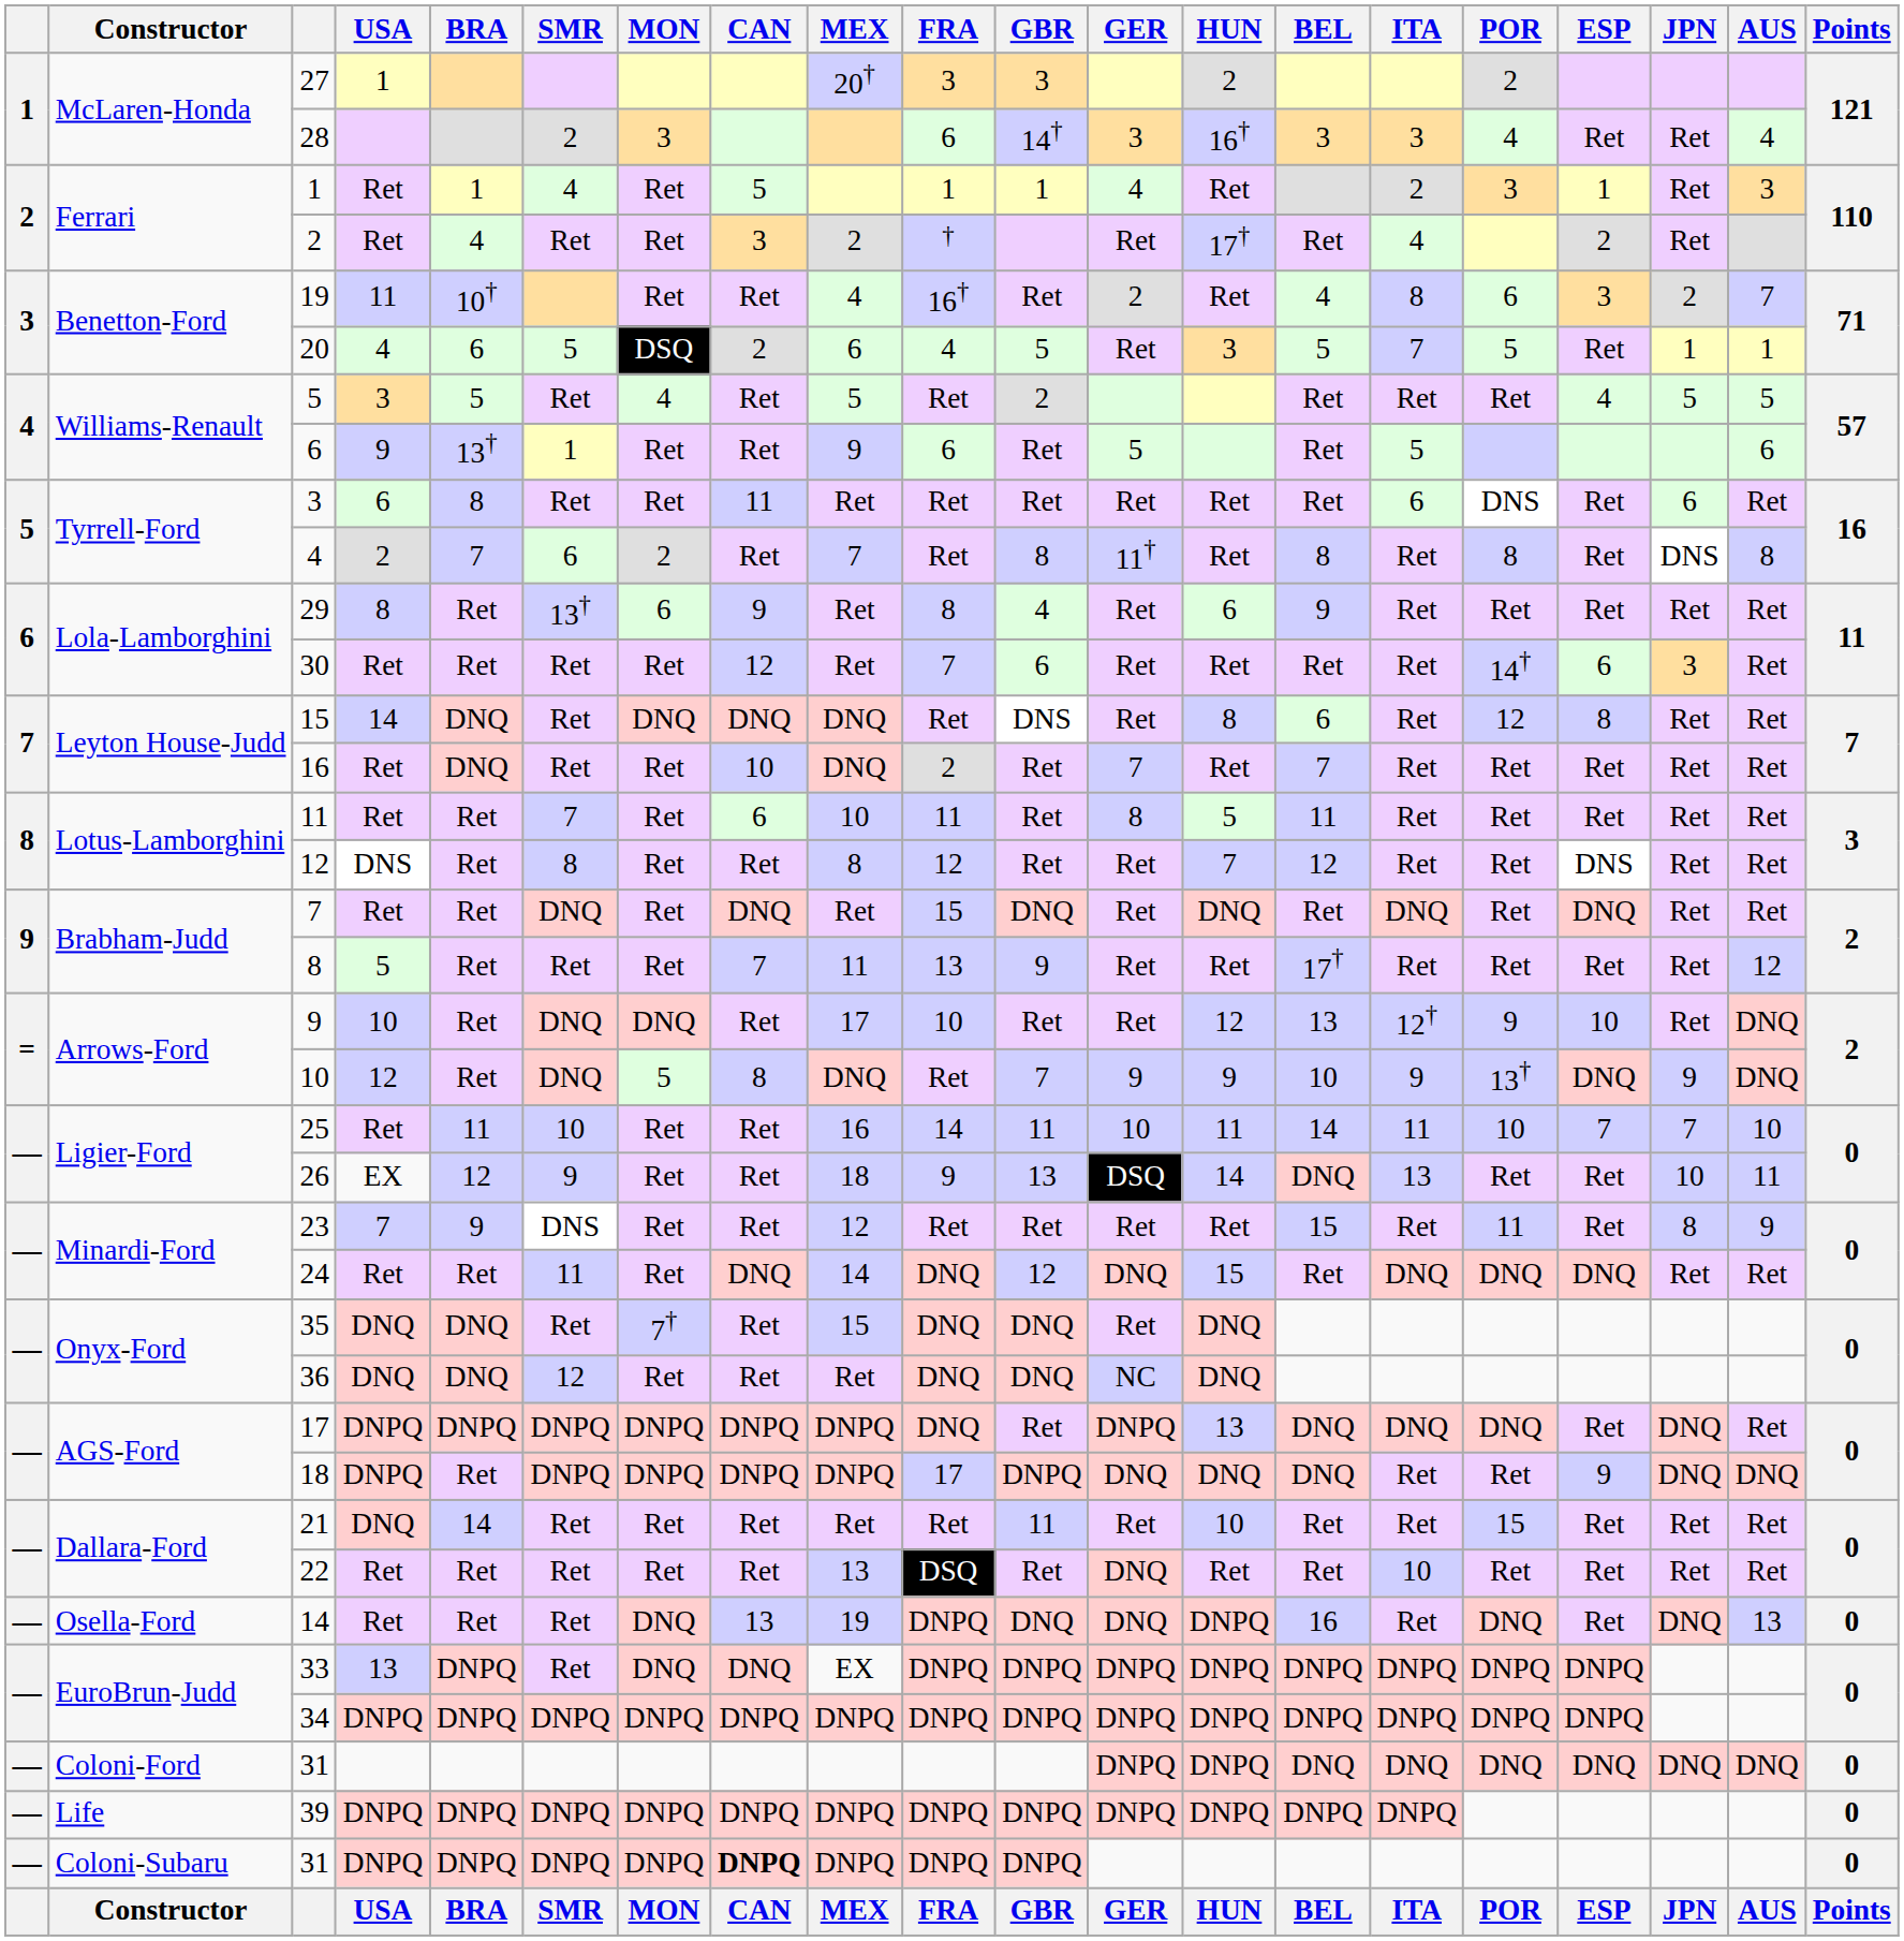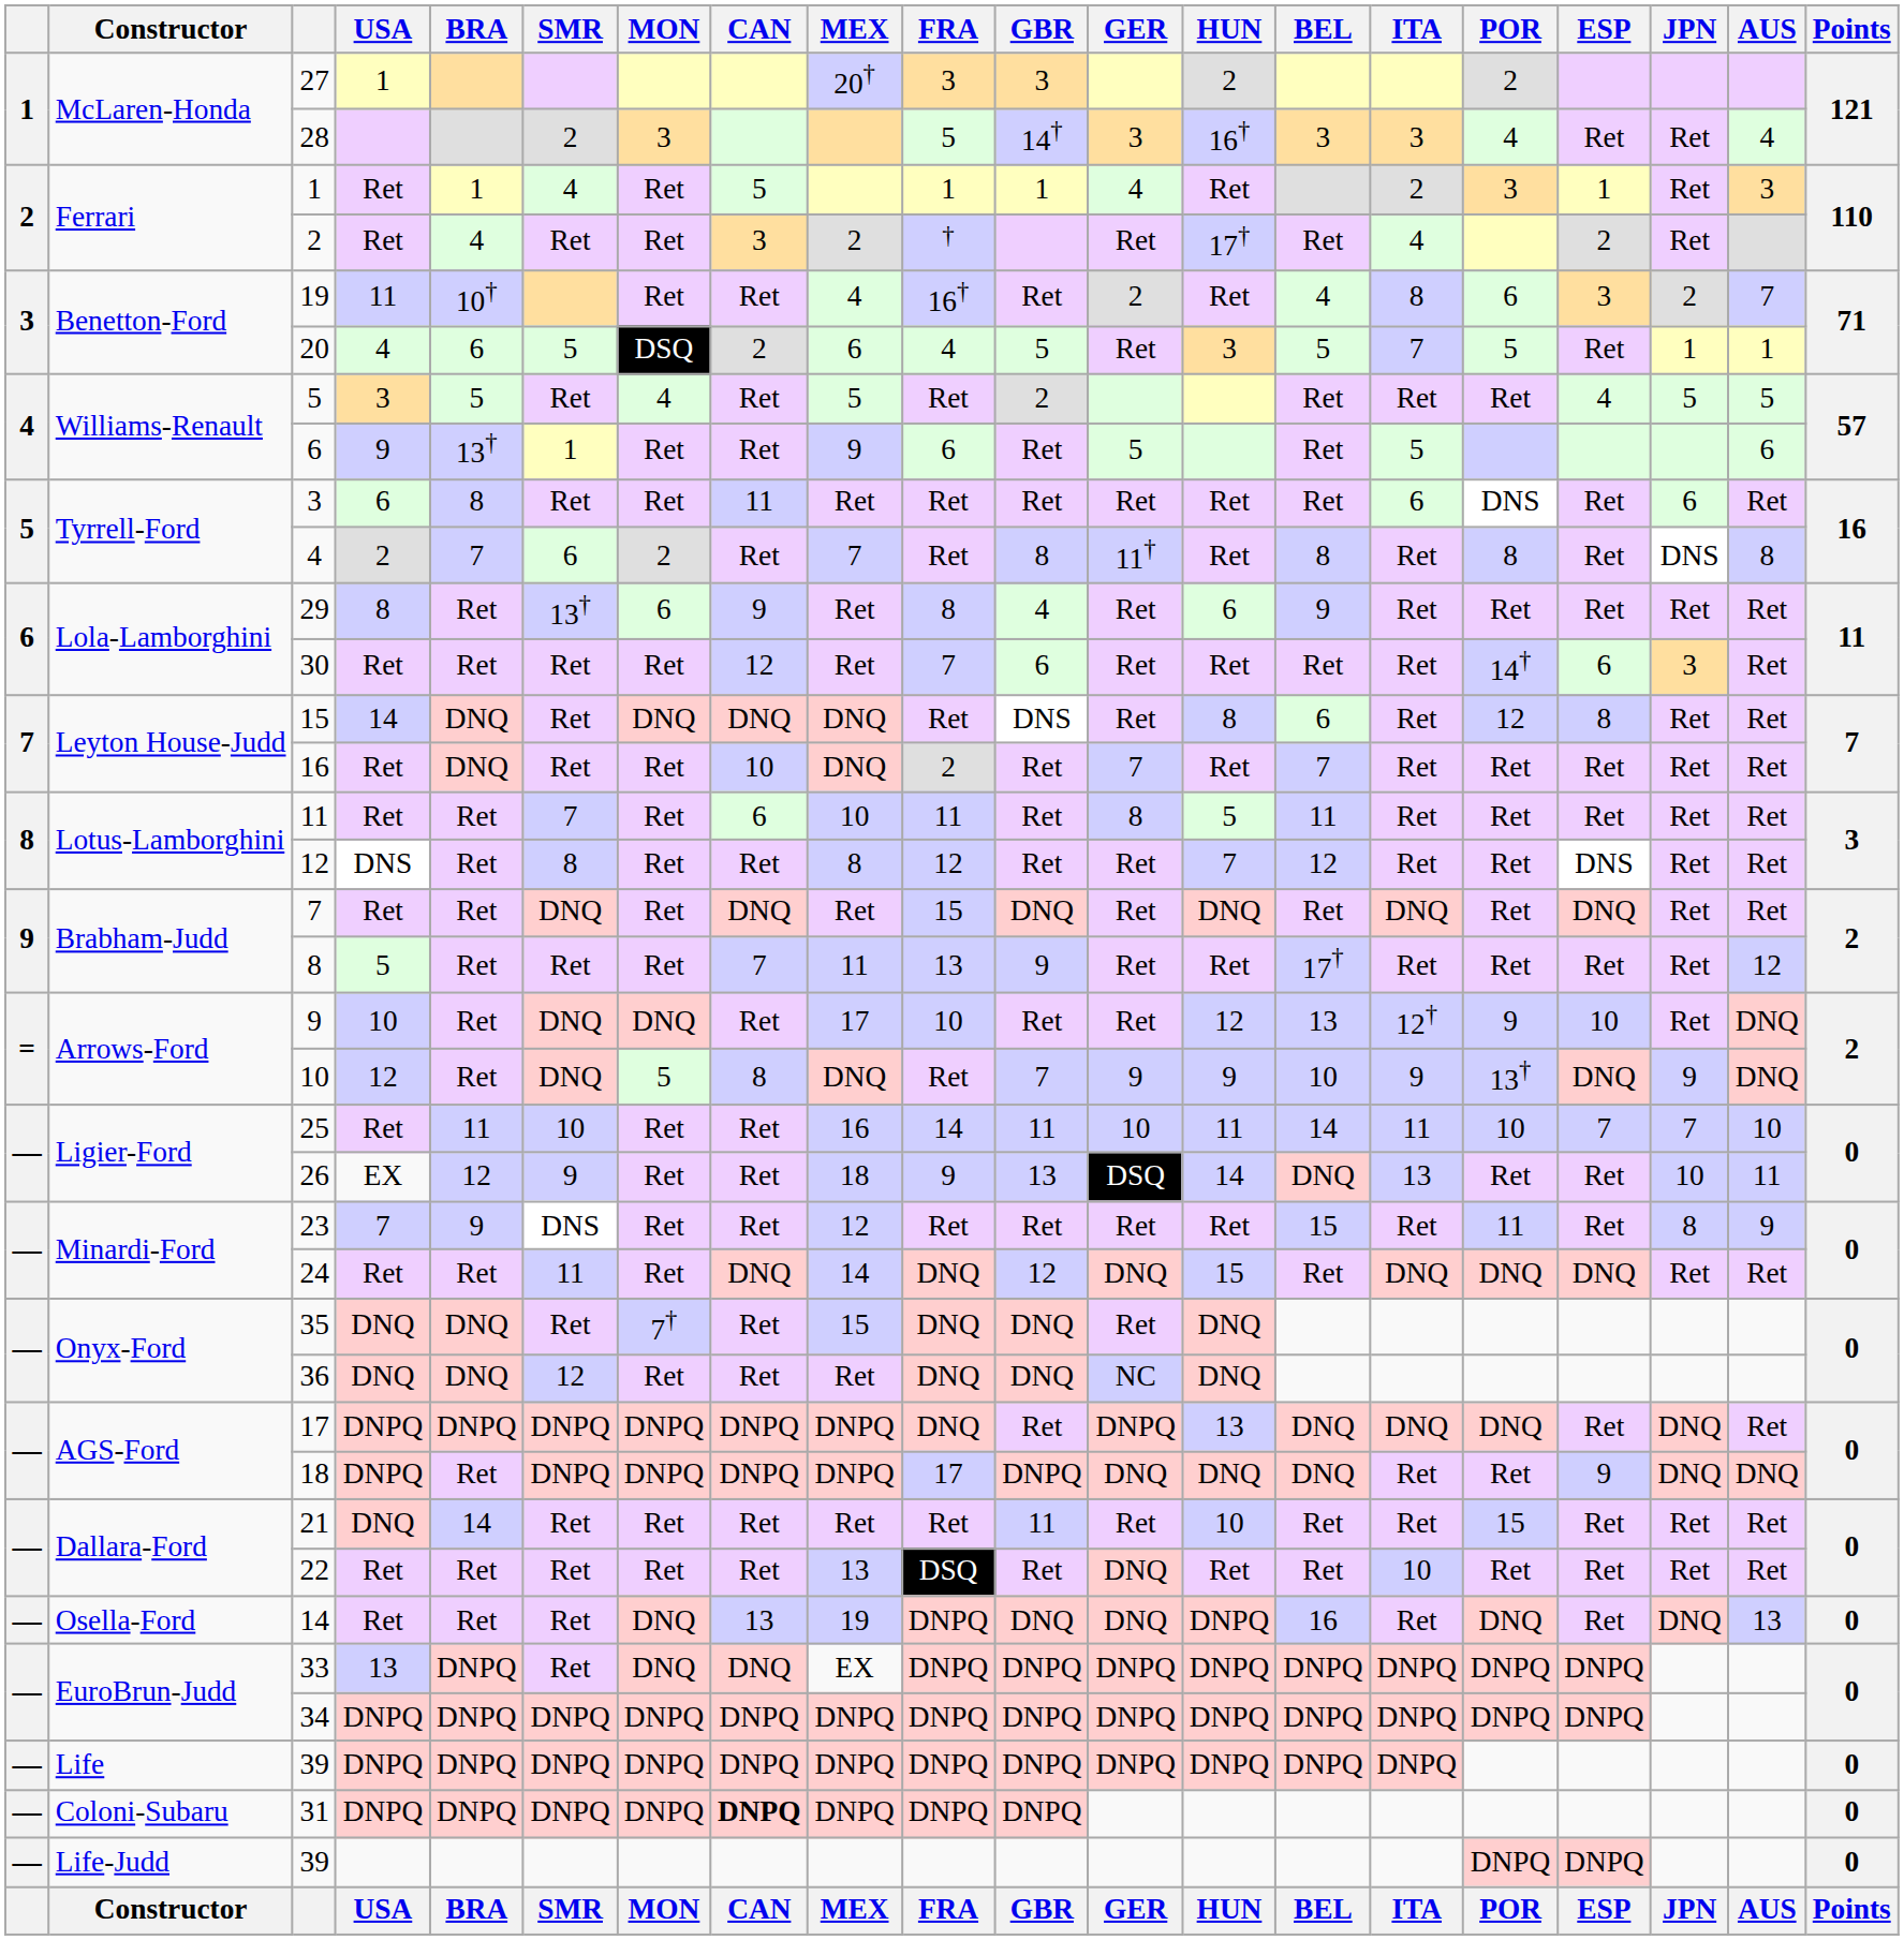28 | FRA: 6 -> 5
- row: — | Coloni-Ford | 31 | DNPQ | DNPQ | DNQ | DNQ | DNQ | DNQ | DNQ | DNQ | 0
+ row: — | Life-Judd | 39 | DNPQ | DNPQ | 0
